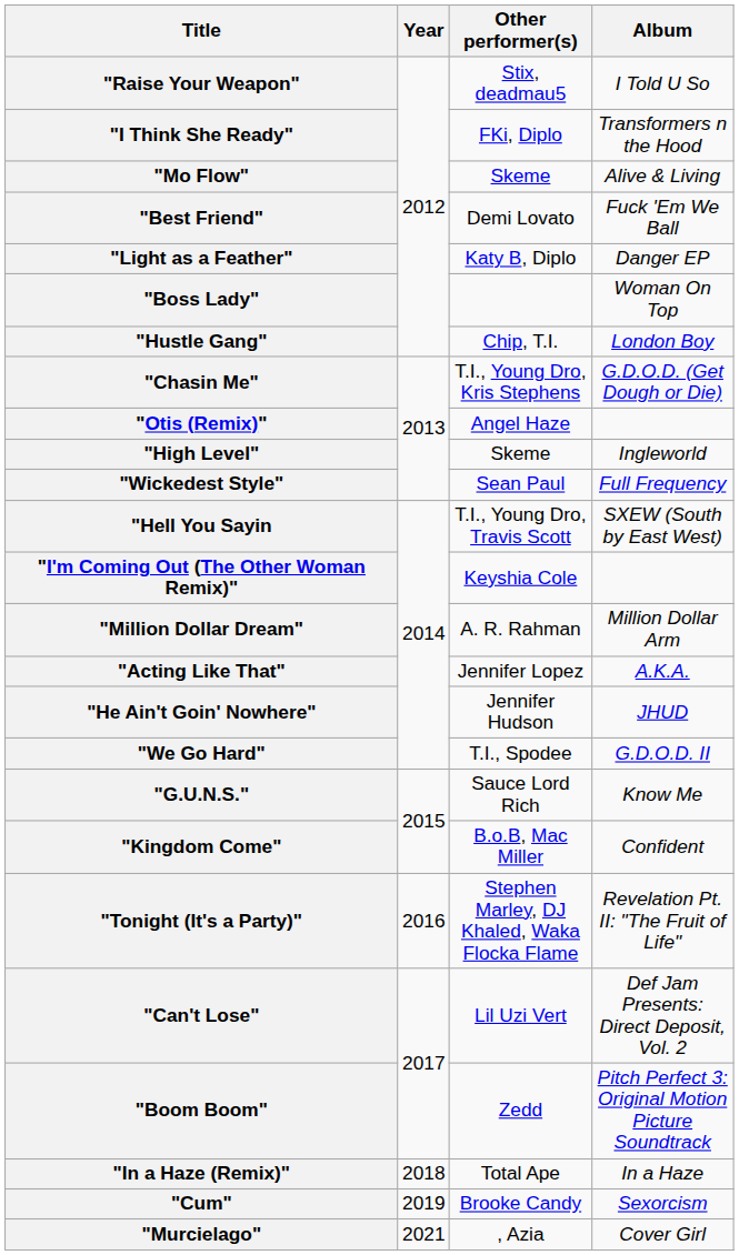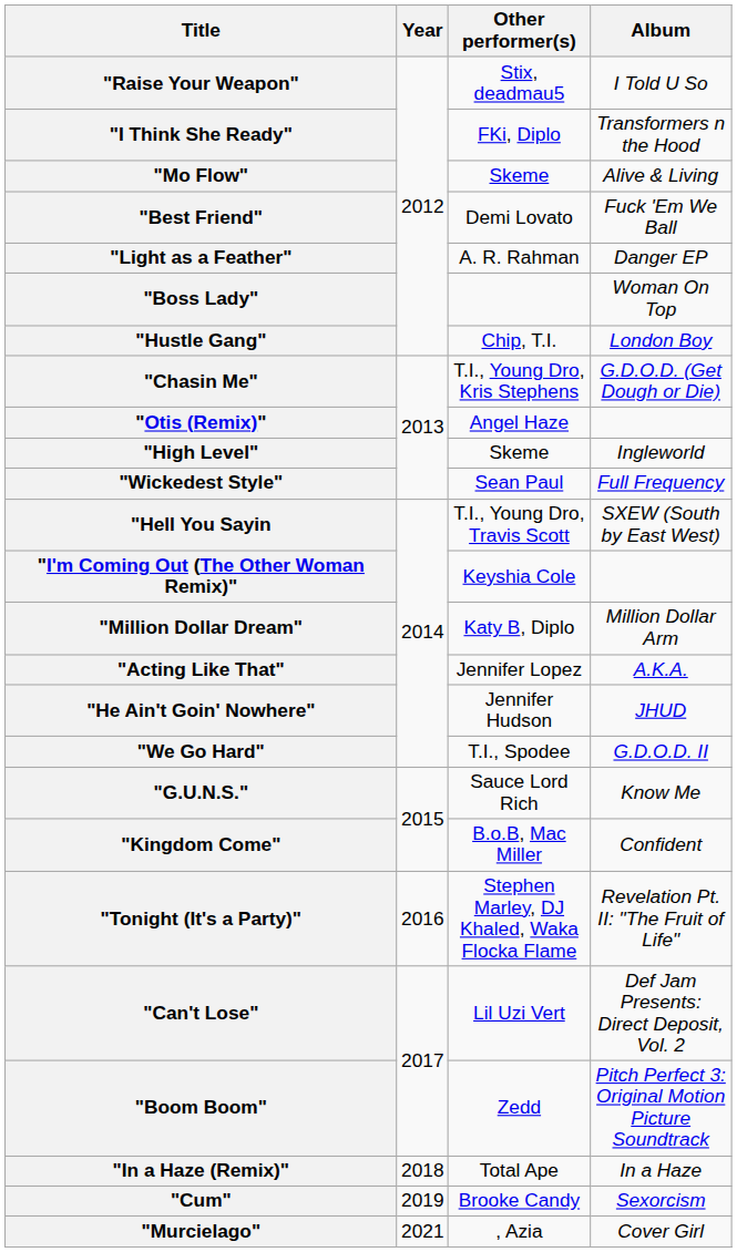"Light as a Feather" | Other performer(s): Katy B, Diplo -> A. R. Rahman
"Million Dollar Dream" | Other performer(s): A. R. Rahman -> Katy B, Diplo
